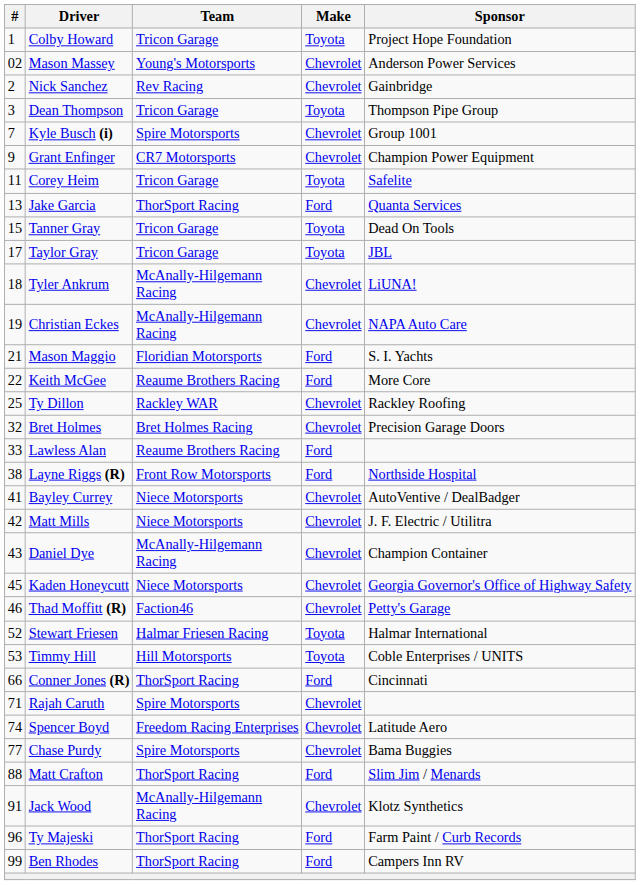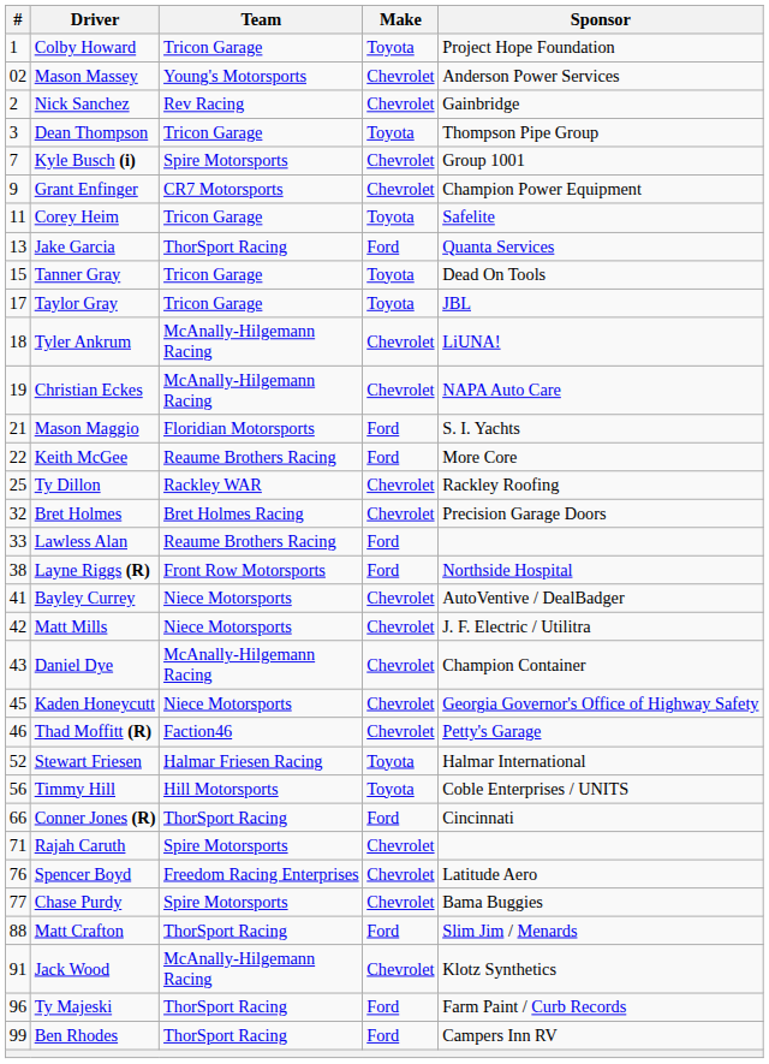Timmy Hill | #: 53 -> 56
Spencer Boyd | #: 74 -> 76
